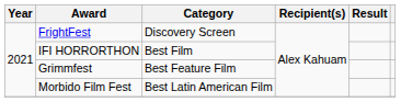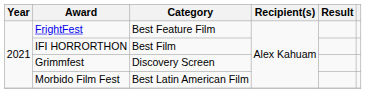FrightFest | Category: Discovery Screen -> Best Feature Film
Grimmfest | Category: Best Feature Film -> Discovery Screen
